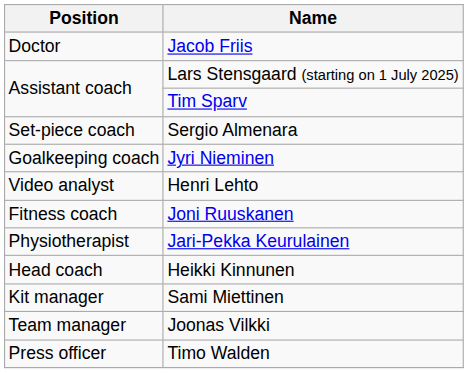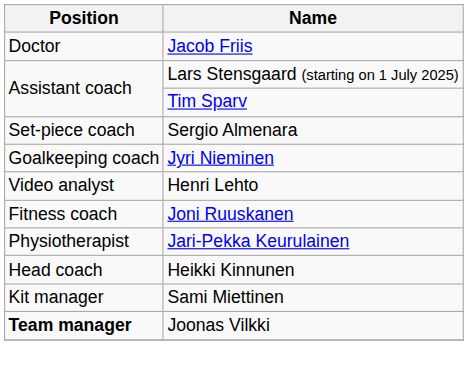Joonas Vilkki | Position: normal -> bold
- row: Press officer | Timo Walden
